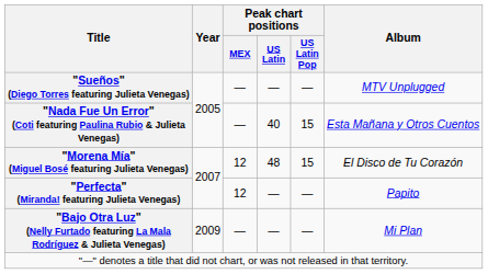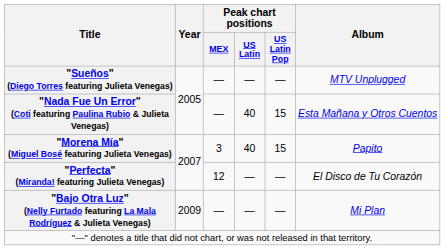"Morena Mía" (Miguel Bosé featuring Julieta Venegas) | Peak chart positions / MEX: 12 -> 3
"Morena Mía" (Miguel Bosé featuring Julieta Venegas) | Peak chart positions / US Latin: 48 -> 40
"Morena Mía" (Miguel Bosé featuring Julieta Venegas) | Album: El Disco de Tu Corazón -> Papito
"Perfecta" (Miranda! featuring Julieta Venegas) | Album: Papito -> El Disco de Tu Corazón
